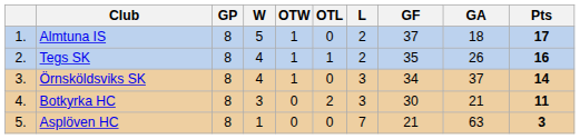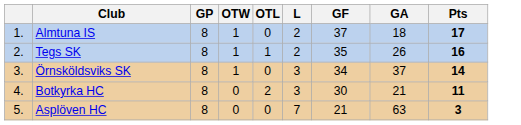- column: W | 5 | 4 | 4 | 3 | 1
